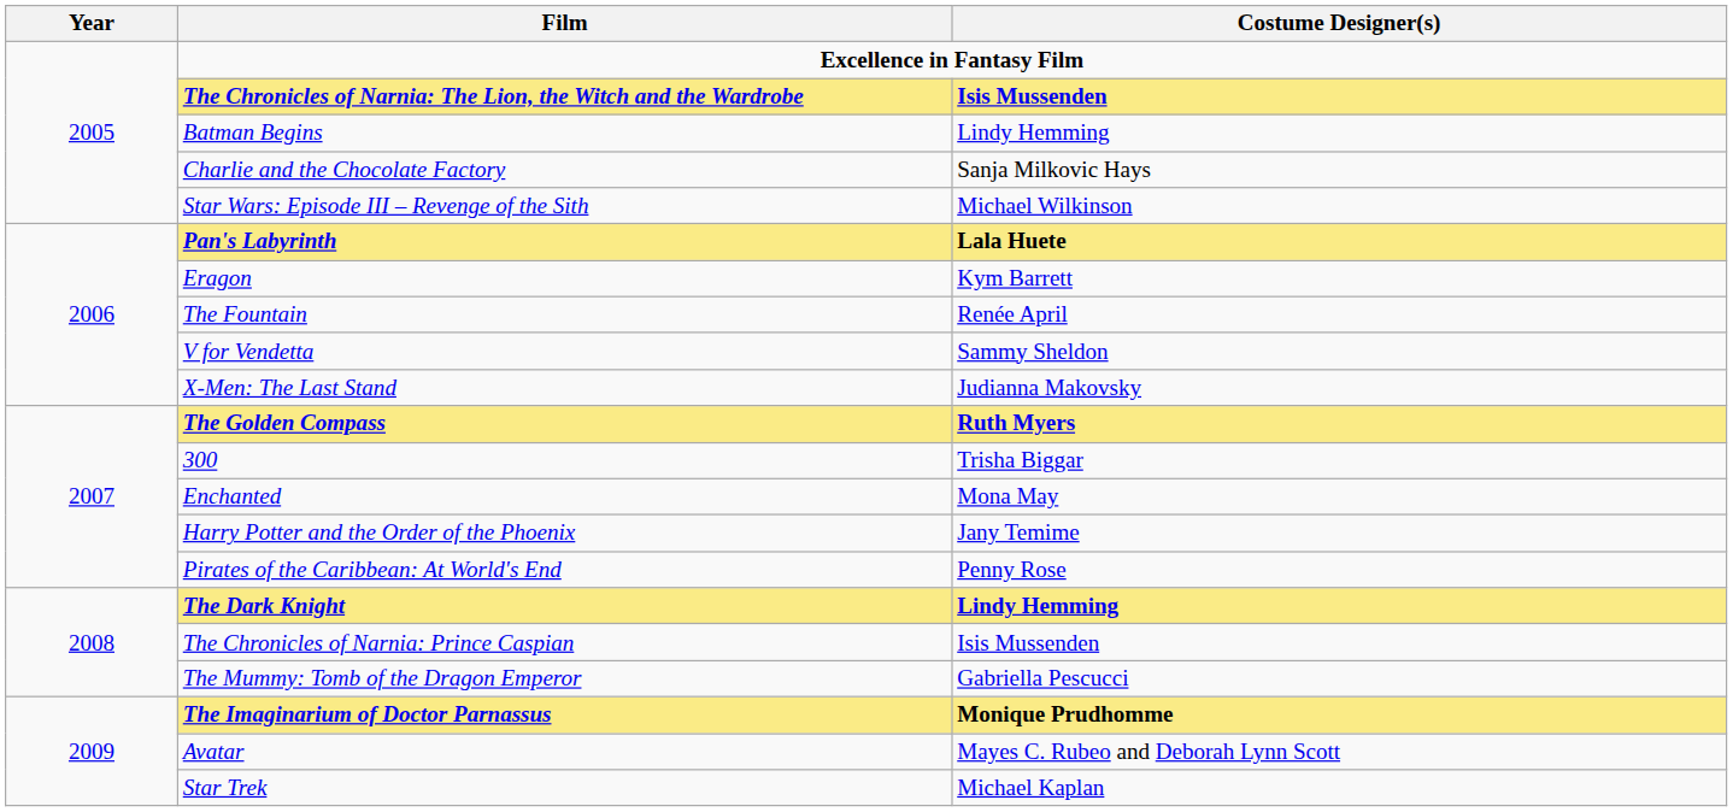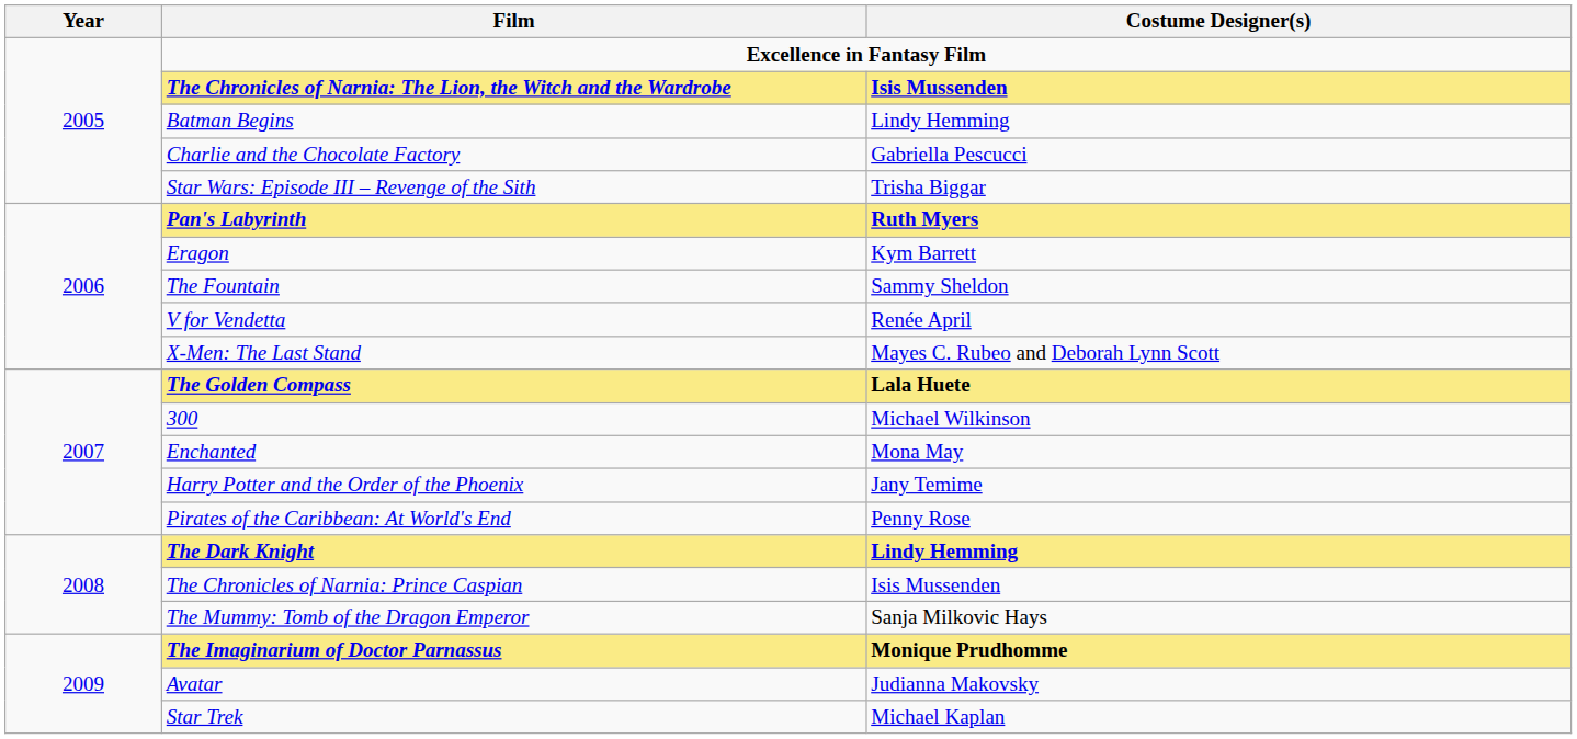Charlie and the Chocolate Factory | Costume Designer(s): Sanja Milkovic Hays -> Gabriella Pescucci
Star Wars: Episode III – Revenge of the Sith | Costume Designer(s): Michael Wilkinson -> Trisha Biggar
Pan's Labyrinth | Costume Designer(s): Lala Huete -> Ruth Myers
The Fountain | Costume Designer(s): Renée April -> Sammy Sheldon
V for Vendetta | Costume Designer(s): Sammy Sheldon -> Renée April
X-Men: The Last Stand | Costume Designer(s): Judianna Makovsky -> Mayes C. Rubeo and Deborah Lynn Scott
The Golden Compass | Costume Designer(s): Ruth Myers -> Lala Huete
300 | Costume Designer(s): Trisha Biggar -> Michael Wilkinson
The Mummy: Tomb of the Dragon Emperor | Costume Designer(s): Gabriella Pescucci -> Sanja Milkovic Hays
Avatar | Costume Designer(s): Mayes C. Rubeo and Deborah Lynn Scott -> Judianna Makovsky
